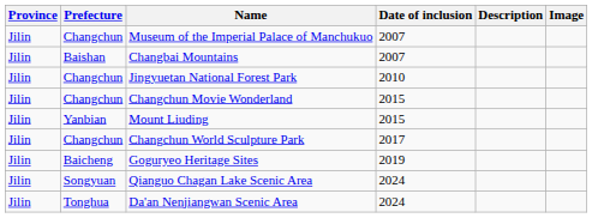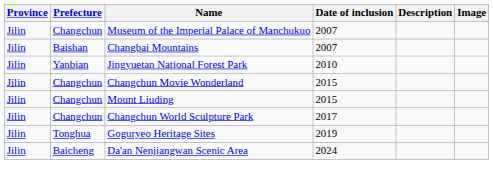Jingyuetan National Forest Park | Prefecture: Changchun -> Yanbian
Mount Liuding | Prefecture: Yanbian -> Changchun
Goguryeo Heritage Sites | Prefecture: Baicheng -> Tonghua
- row: Jilin | Songyuan | Qianguo Chagan Lake Scenic Area | 2024
Da'an Nenjiangwan Scenic Area | Prefecture: Tonghua -> Baicheng
